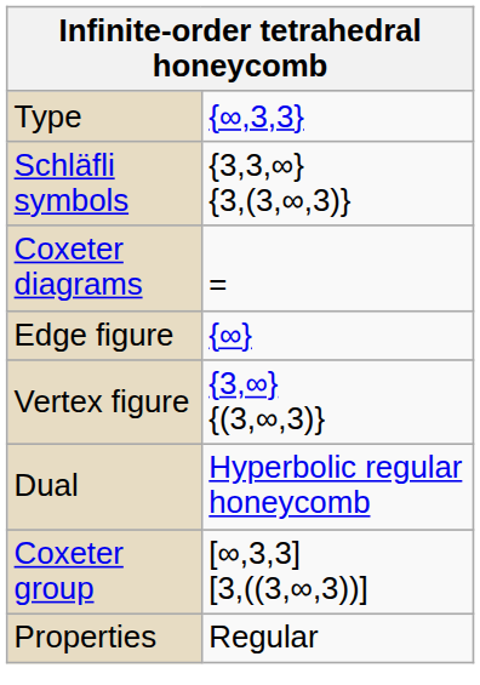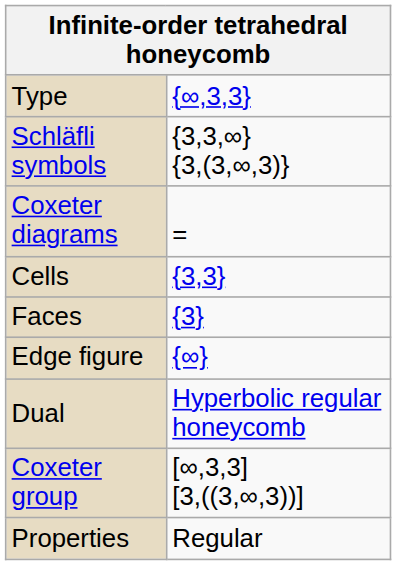+ row: Cells | {3,3}
+ row: Faces | {3}
- row: Vertex figure | {3,∞} {(3,∞,3)}
